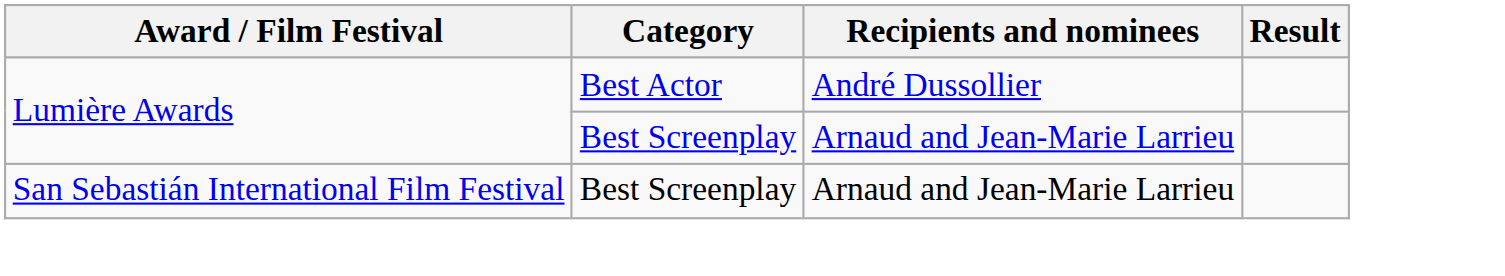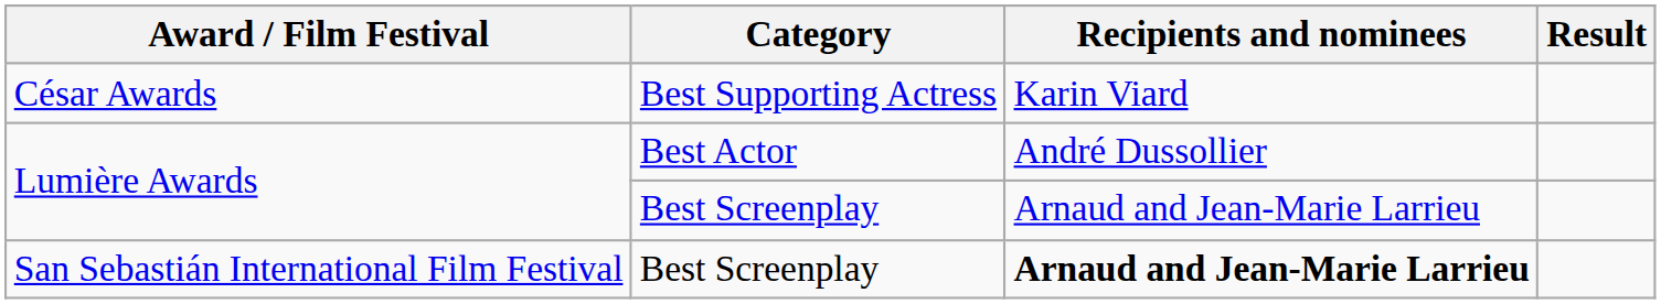+ row: César Awards | Best Supporting Actress | Karin Viard
San Sebastián International Film Festival | Recipients and nominees: normal -> bold
